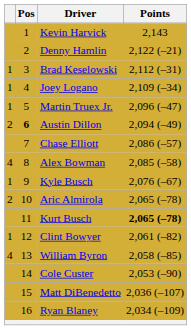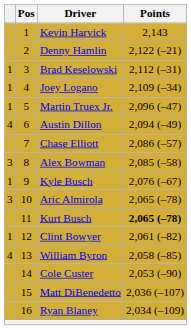Austin Dillon | column 1: 2 -> 4
Austin Dillon | Pos: bold -> normal
Alex Bowman | column 1: 4 -> 3
Aric Almirola | column 1: 2 -> 3
